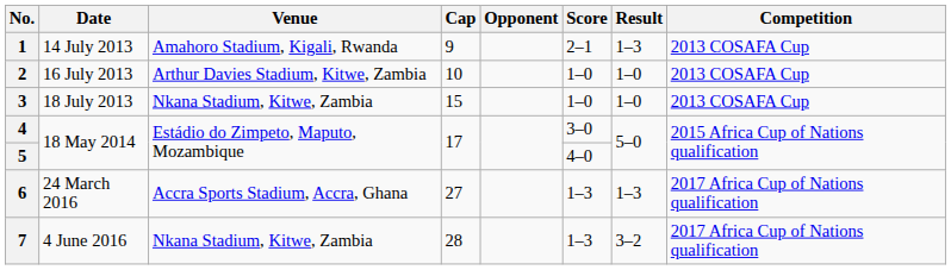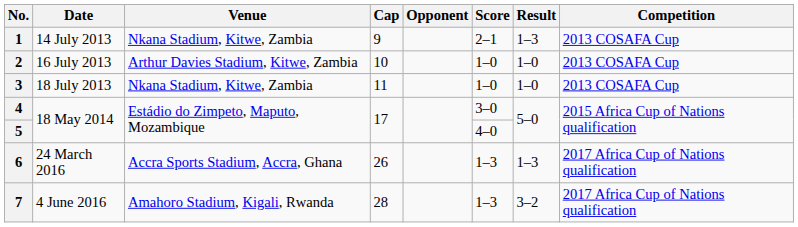1 | Venue: Amahoro Stadium, Kigali, Rwanda -> Nkana Stadium, Kitwe, Zambia
3 | Cap: 15 -> 11
6 | Cap: 27 -> 26
7 | Venue: Nkana Stadium, Kitwe, Zambia -> Amahoro Stadium, Kigali, Rwanda
